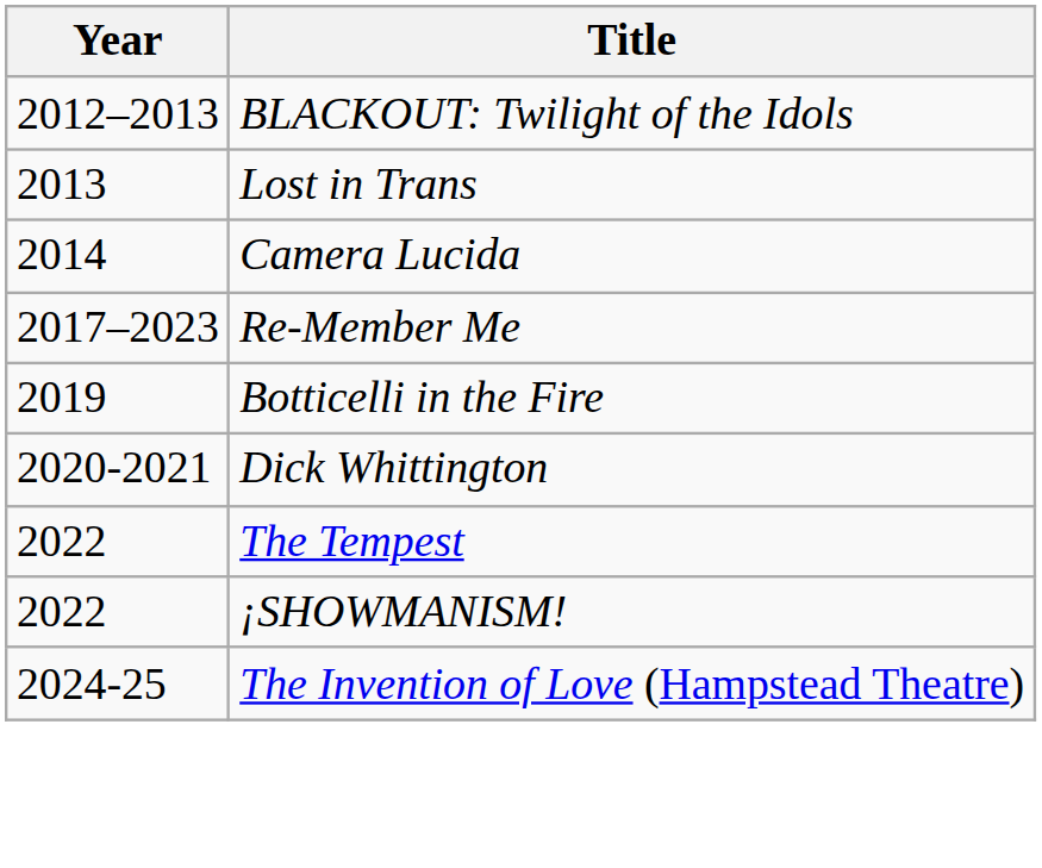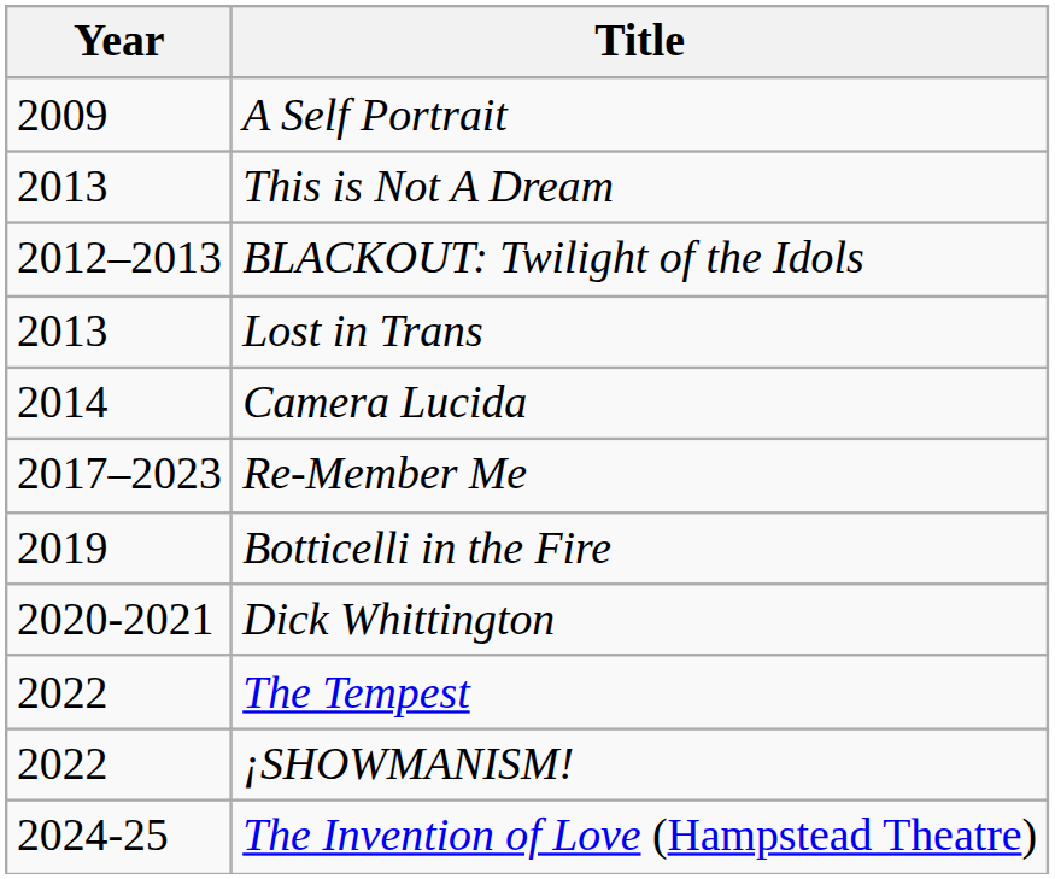+ row: 2009 | A Self Portrait
+ row: 2013 | This is Not A Dream
